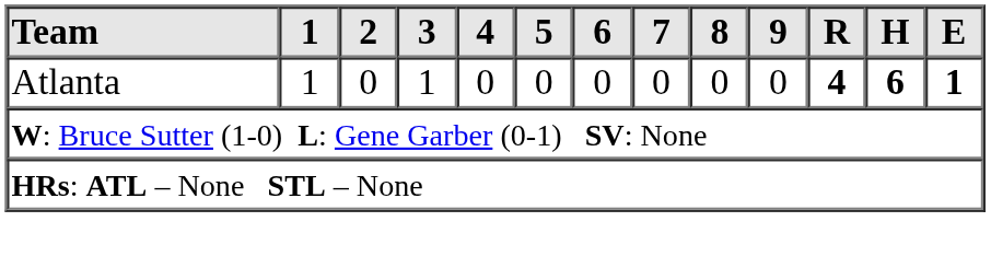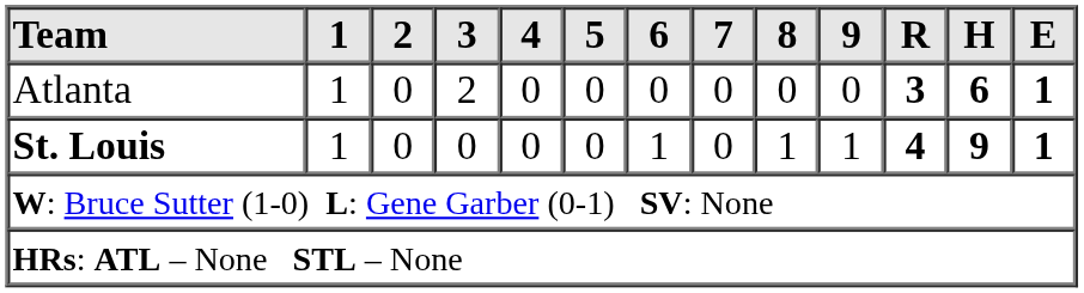Atlanta | 3: 1 -> 2
Atlanta | R: 4 -> 3
+ row: St. Louis | 1 | 0 | 0 | 0 | 0 | 1 | 0 | 1 | 1 | 4 | 9 | 1
